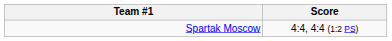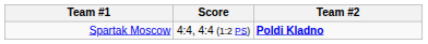+ column: Team #2 | Poldi Kladno
